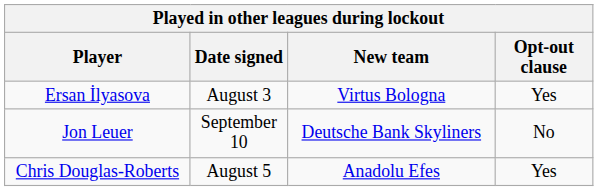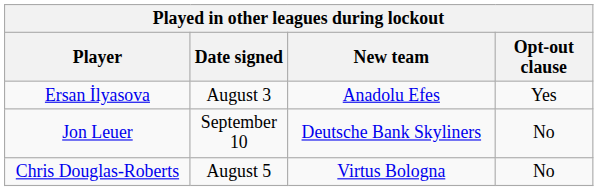Ersan İlyasova | New team: Virtus Bologna -> Anadolu Efes
Chris Douglas-Roberts | New team: Anadolu Efes -> Virtus Bologna
Chris Douglas-Roberts | Opt-out clause: Yes -> No
